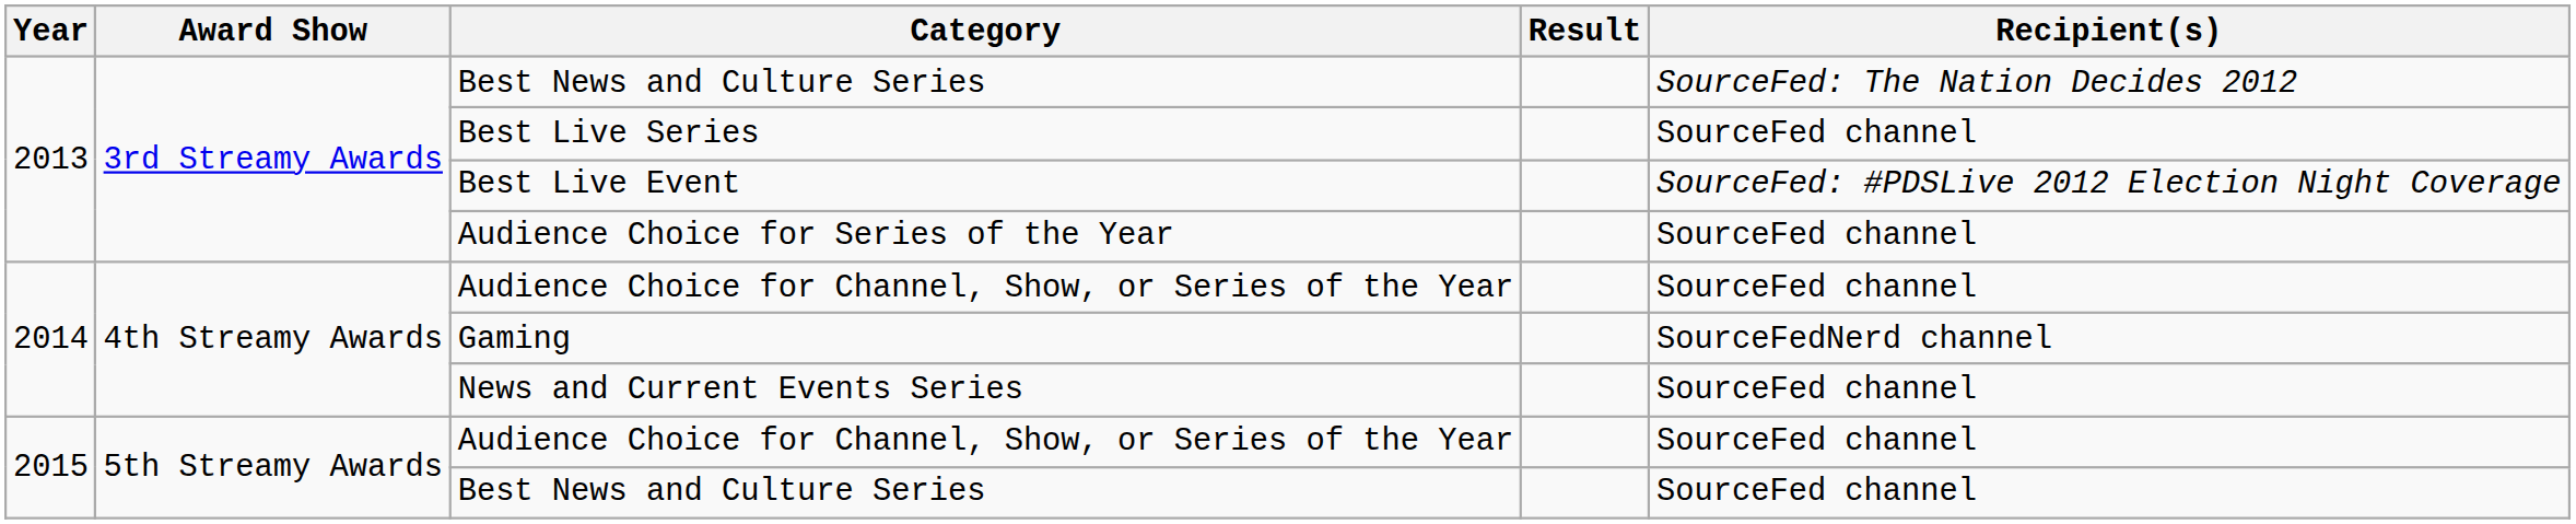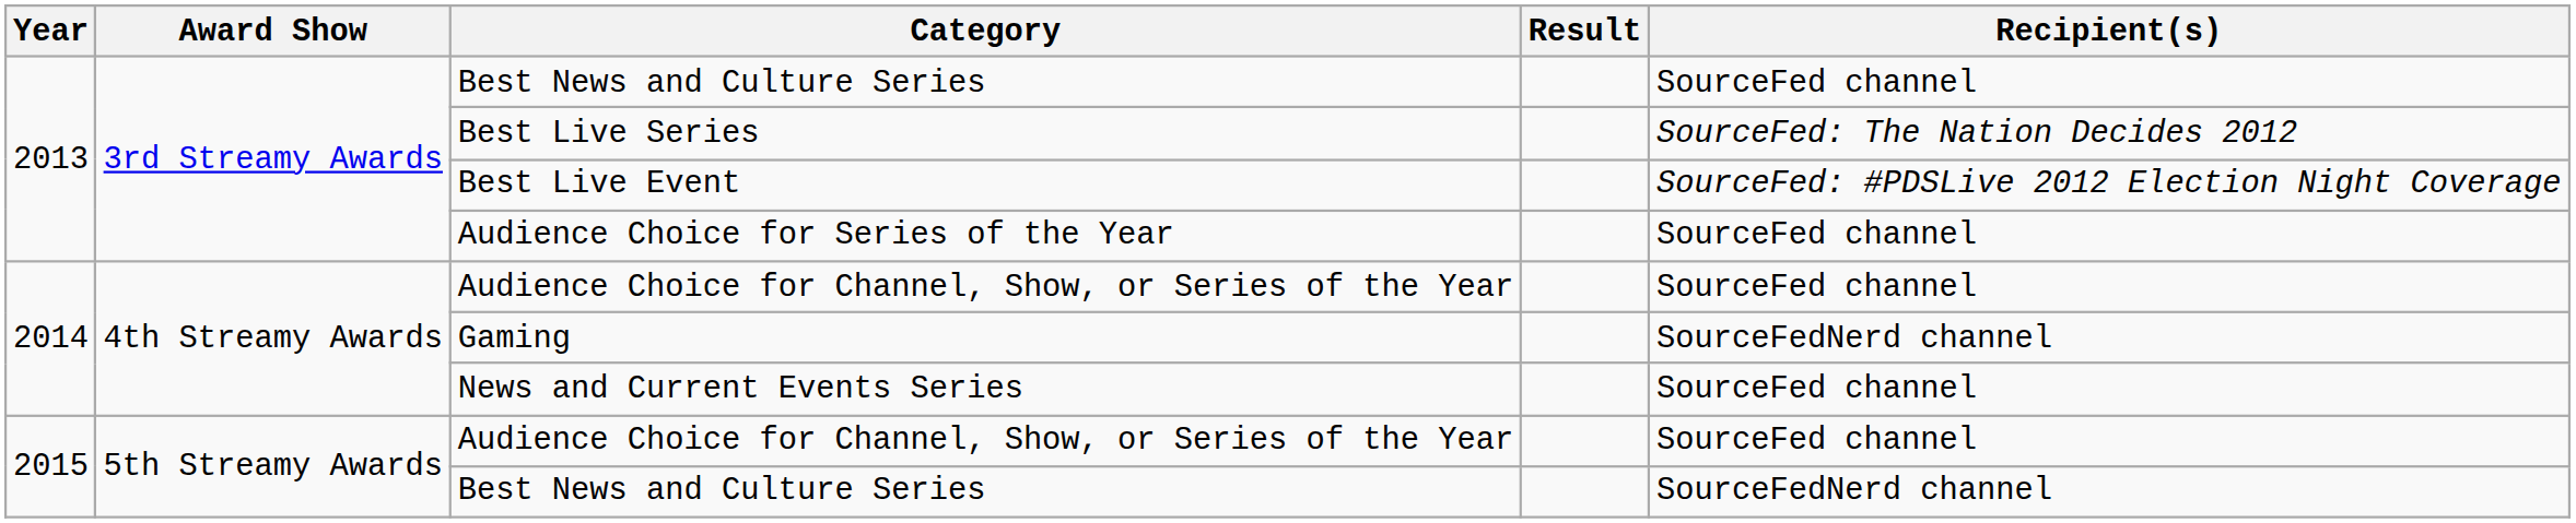2013 / Best News and Culture Series | Recipient(s): SourceFed: The Nation Decides 2012 -> SourceFed channel
Best Live Series | Recipient(s): SourceFed channel -> SourceFed: The Nation Decides 2012
2015 / Best News and Culture Series | Recipient(s): SourceFed channel -> SourceFedNerd channel
